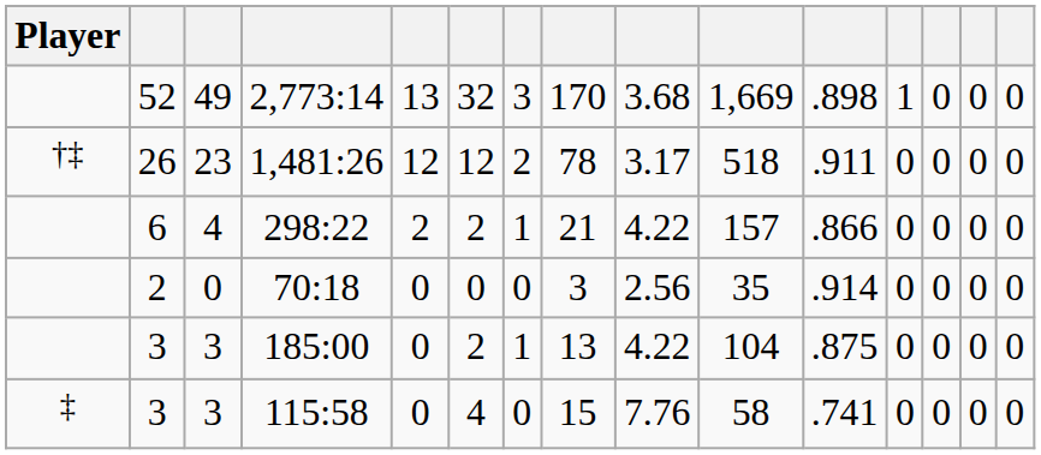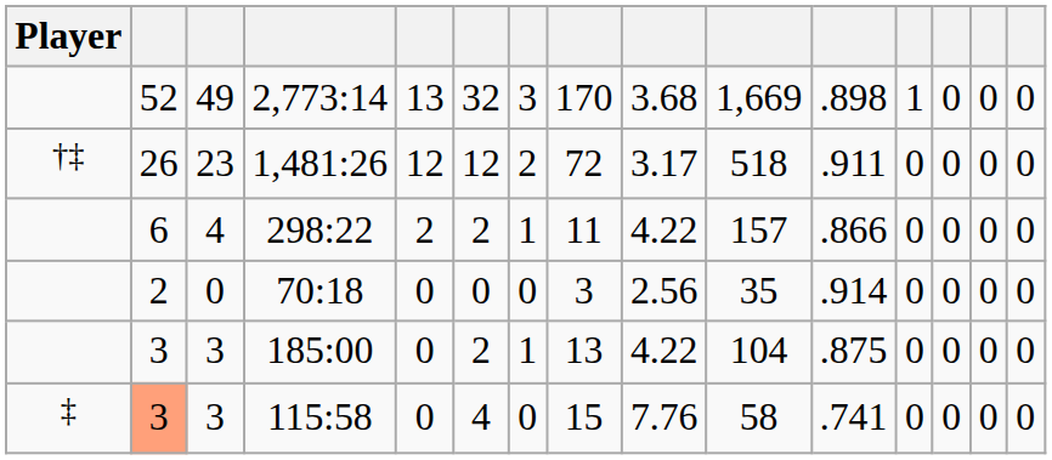1,481:26 | column 8: 78 -> 72
298:22 | column 8: 21 -> 11
115:58 | column 2: no background -> lightsalmon background
